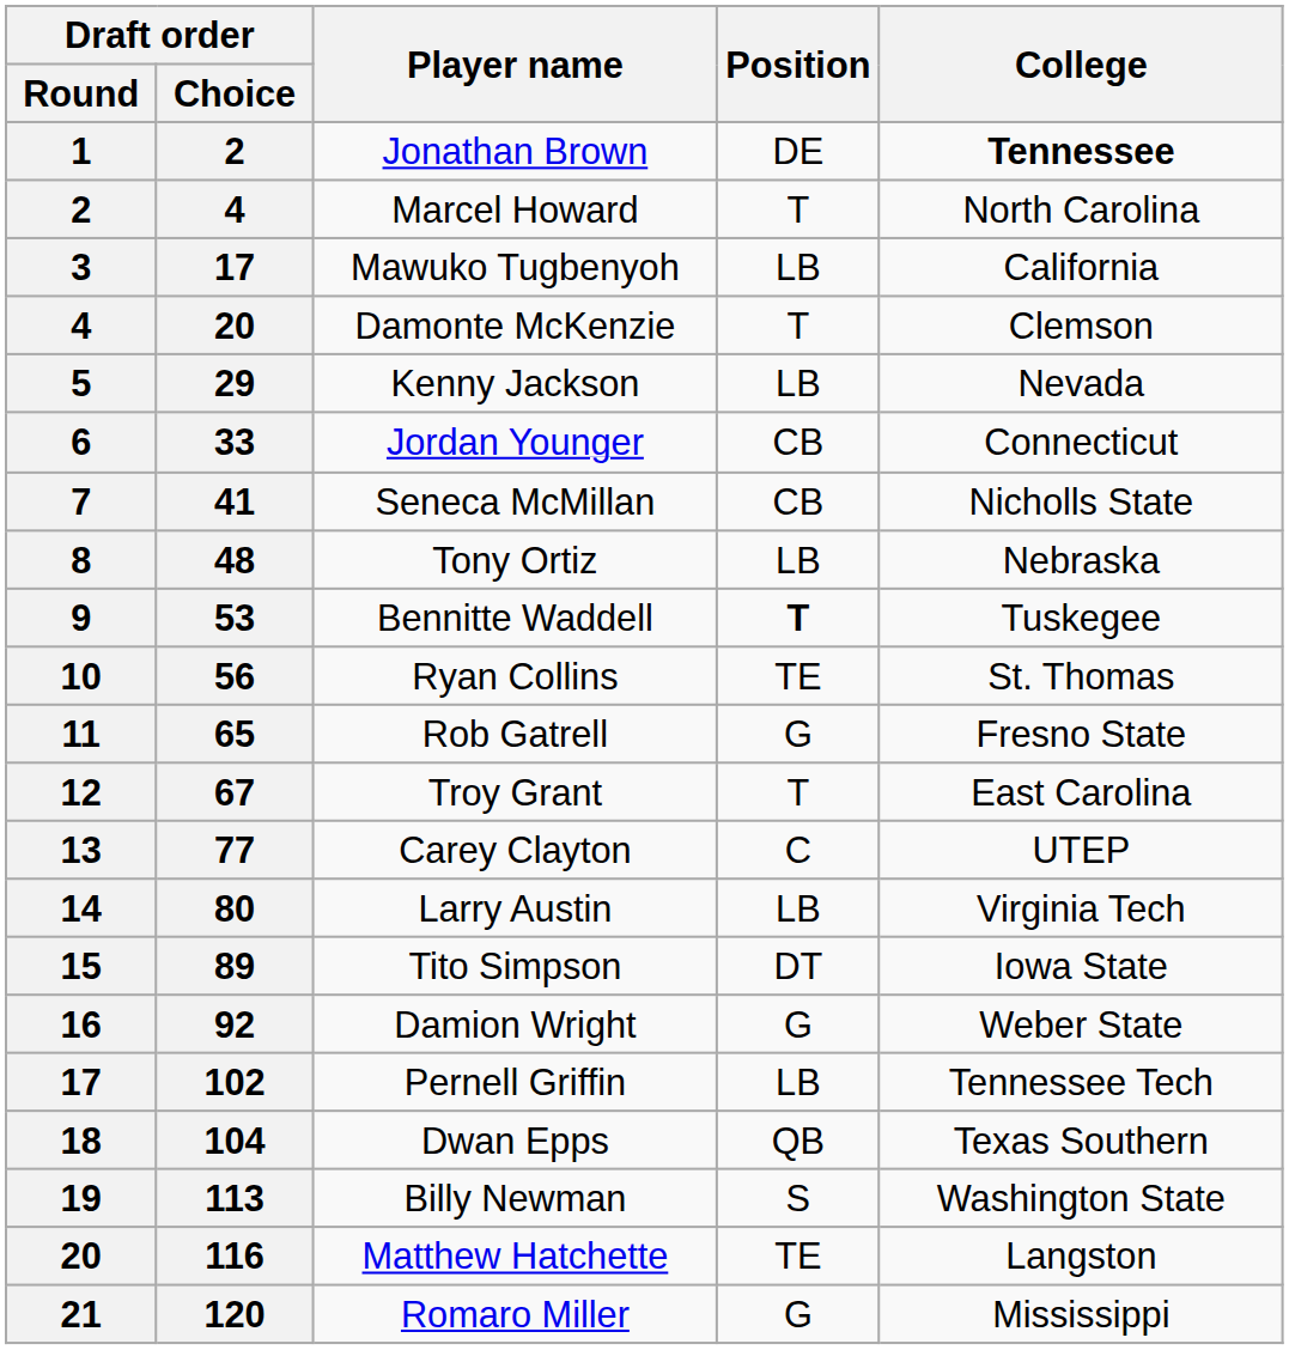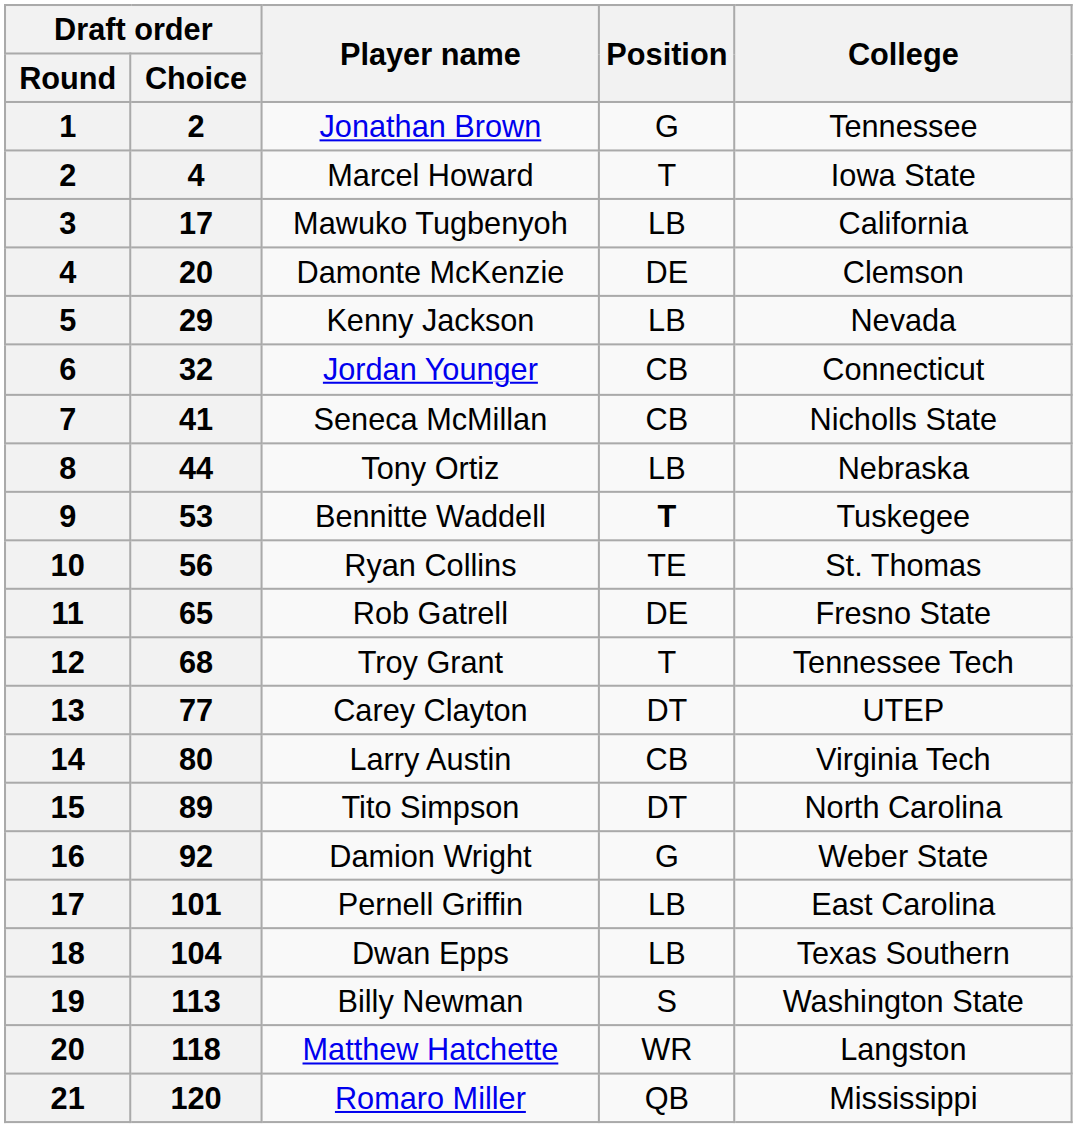Jonathan Brown | Position: DE -> G
Jonathan Brown | College: bold -> normal
Marcel Howard | College: North Carolina -> Iowa State
Damonte McKenzie | Position: T -> DE
Jordan Younger | Draft order / Choice: 33 -> 32
Tony Ortiz | Draft order / Choice: 48 -> 44
Rob Gatrell | Position: G -> DE
Troy Grant | Draft order / Choice: 67 -> 68
Troy Grant | College: East Carolina -> Tennessee Tech
Carey Clayton | Position: C -> DT
Larry Austin | Position: LB -> CB
Tito Simpson | College: Iowa State -> North Carolina
Pernell Griffin | Draft order / Choice: 102 -> 101
Pernell Griffin | College: Tennessee Tech -> East Carolina
Dwan Epps | Position: QB -> LB
Matthew Hatchette | Draft order / Choice: 116 -> 118
Matthew Hatchette | Position: TE -> WR
Romaro Miller | Position: G -> QB
